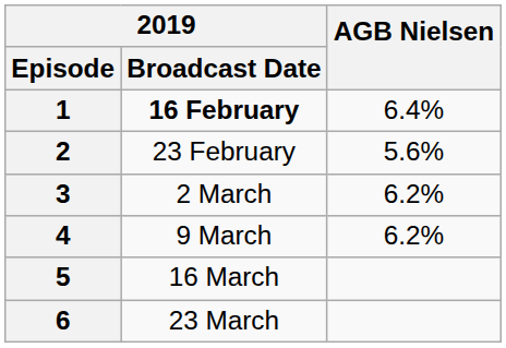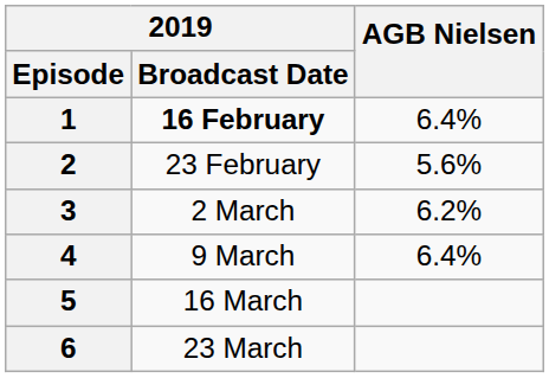4 | AGB Nielsen: 6.2% -> 6.4%
